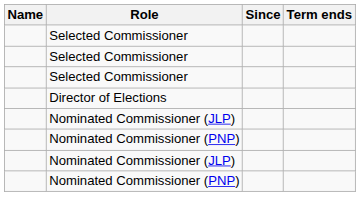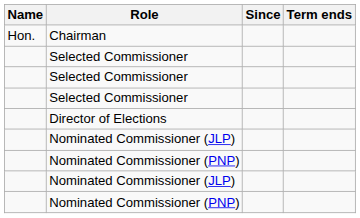+ row: Hon. | Chairman
